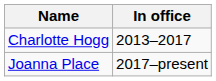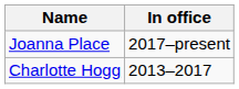rows swapped: Charlotte Hogg <-> Joanna Place
